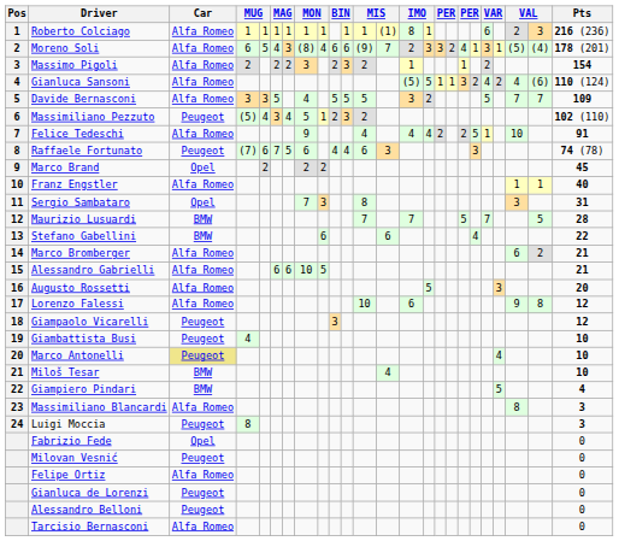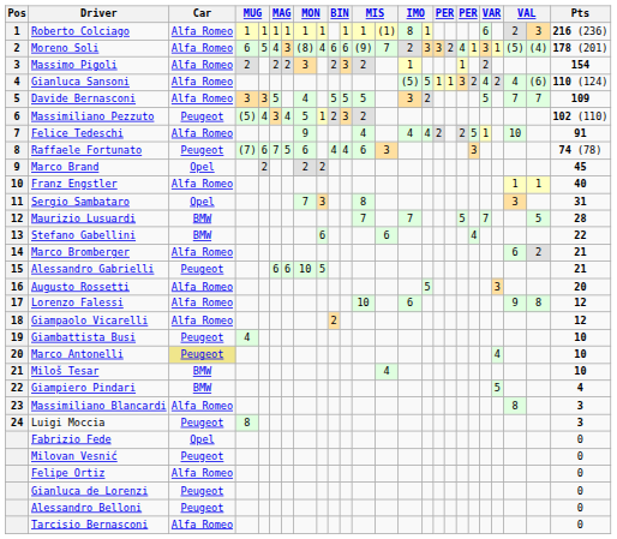Alessandro Gabrielli | Car: Alfa Romeo -> Peugeot
Giampaolo Vicarelli | Car: Peugeot -> Alfa Romeo
Giampaolo Vicarelli | column 10: 3 -> 2
